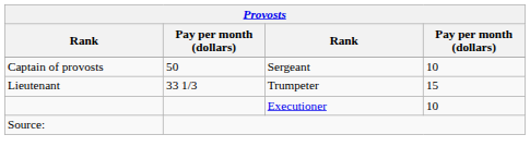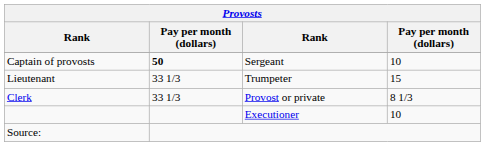Captain of provosts | column 2: normal -> bold
+ row: Clerk | 33 1/3 | Provost or private | 8 1/3
